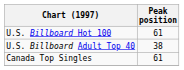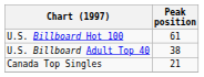Canada Top Singles | Peak position: 61 -> 21
